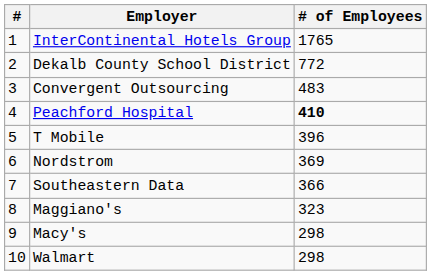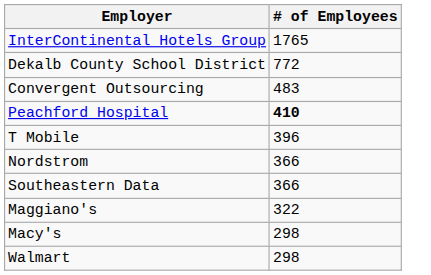- column: # | 1 | 2 | 3 | 4 | 5 | 6 | 7 | 8 | 9 | 10
Nordstrom | # of Employees: 369 -> 366
Maggiano's | # of Employees: 323 -> 322
